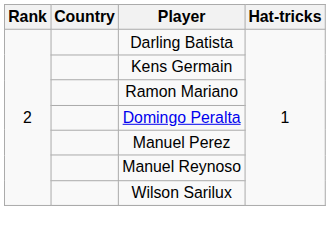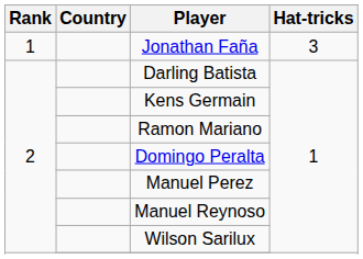+ row: 1 | Jonathan Faña | 3
